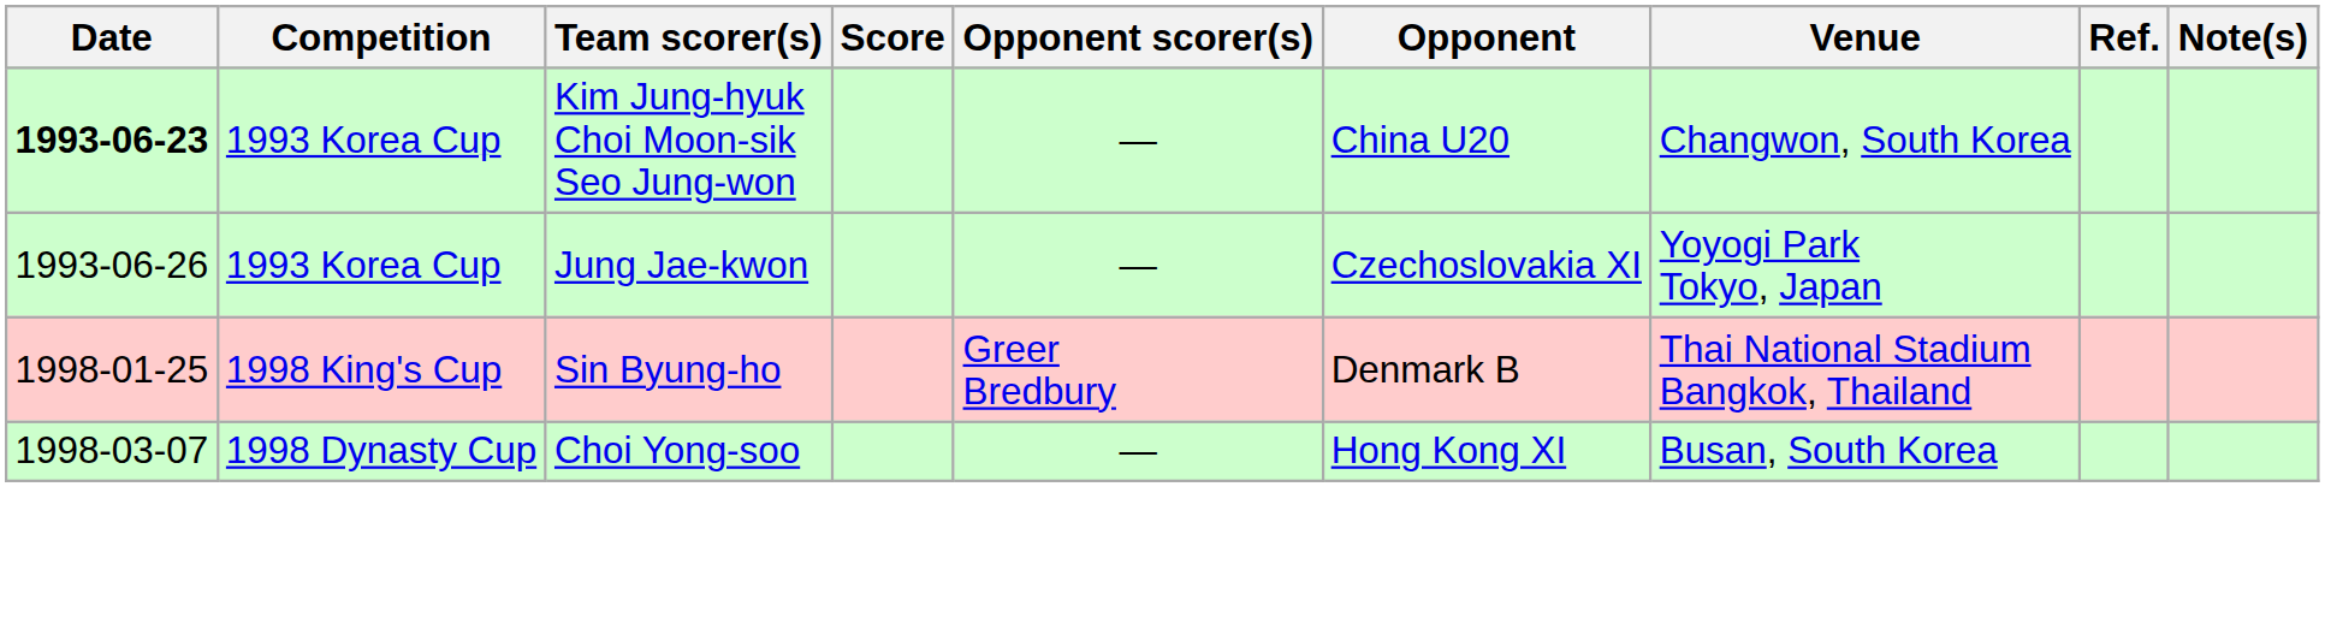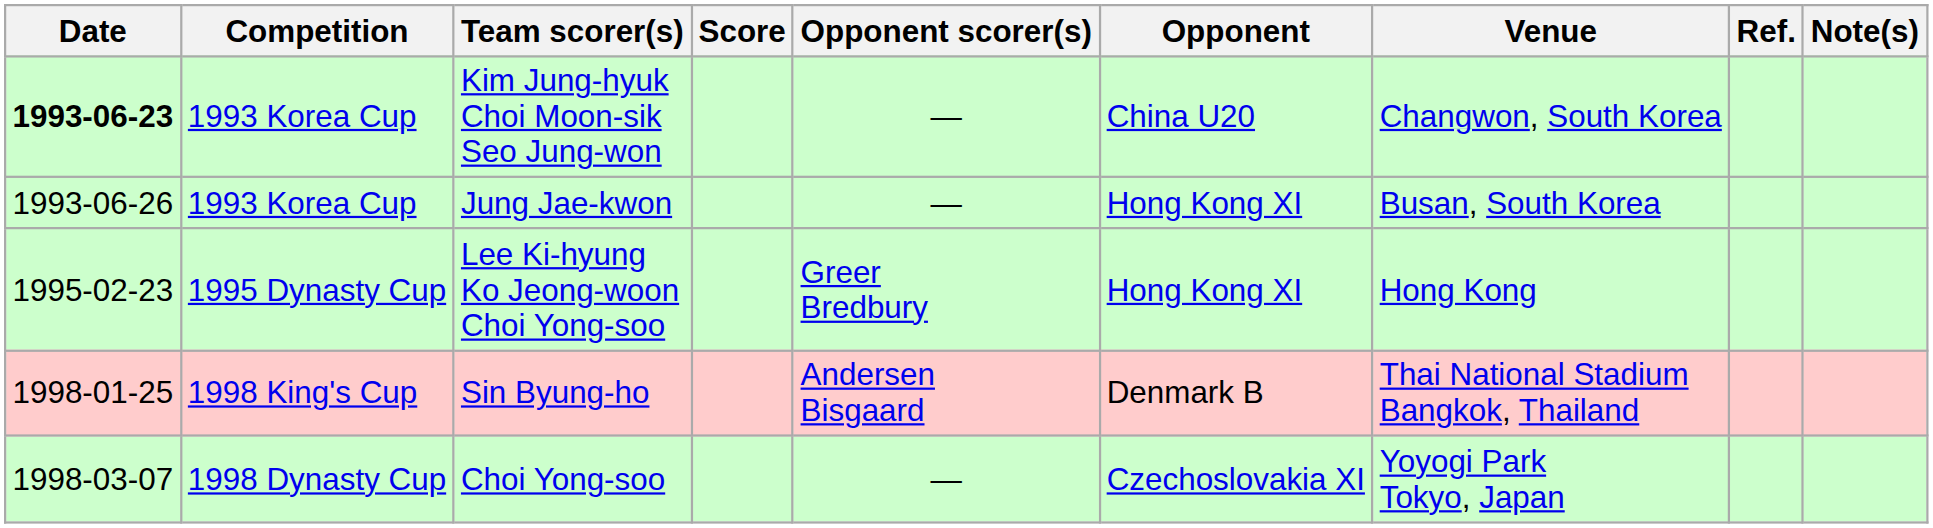Jung Jae-kwon | Opponent: Czechoslovakia XI -> Hong Kong XI
Jung Jae-kwon | Venue: Yoyogi Park Tokyo, Japan -> Busan, South Korea
+ row: 1995-02-23 | 1995 Dynasty Cup | Lee Ki-hyung Ko Jeong-woon Choi Yong-soo | Greer Bredbury | Hong Kong XI | Hong Kong
Sin Byung-ho | Opponent scorer(s): Greer Bredbury -> Andersen Bisgaard
Choi Yong-soo | Opponent: Hong Kong XI -> Czechoslovakia XI
Choi Yong-soo | Venue: Busan, South Korea -> Yoyogi Park Tokyo, Japan
